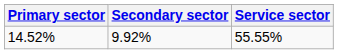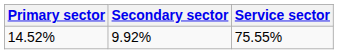14.52% | Service sector: 55.55% -> 75.55%
